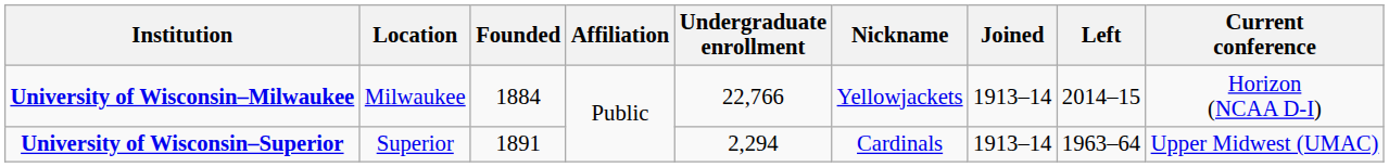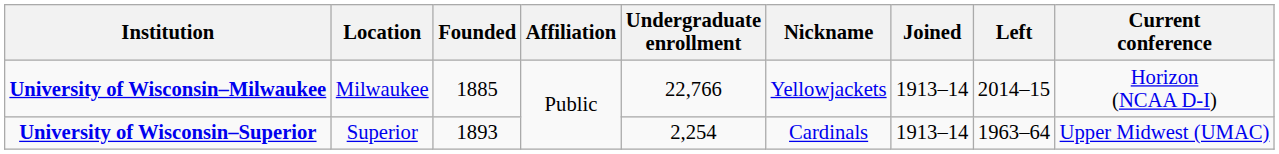University of Wisconsin–Milwaukee | Founded: 1884 -> 1885
University of Wisconsin–Superior | Founded: 1891 -> 1893
University of Wisconsin–Superior | Undergraduate enrollment: 2,294 -> 2,254
